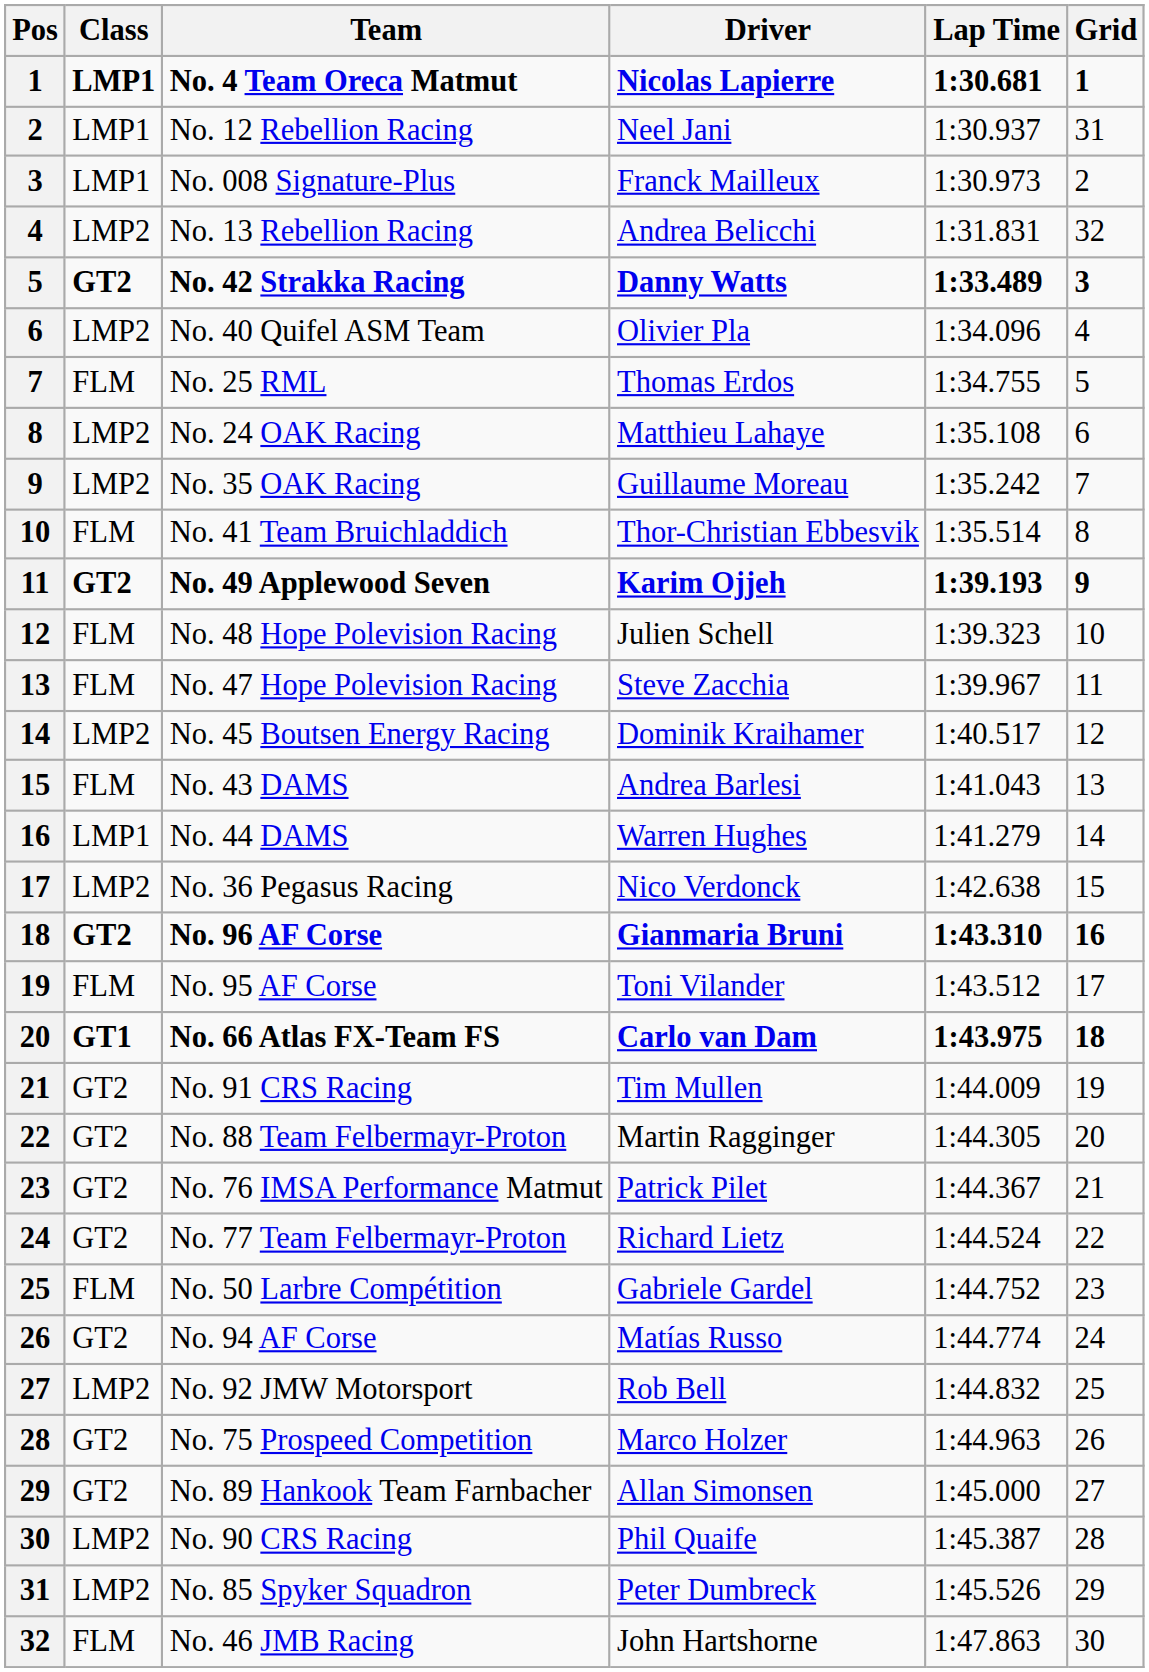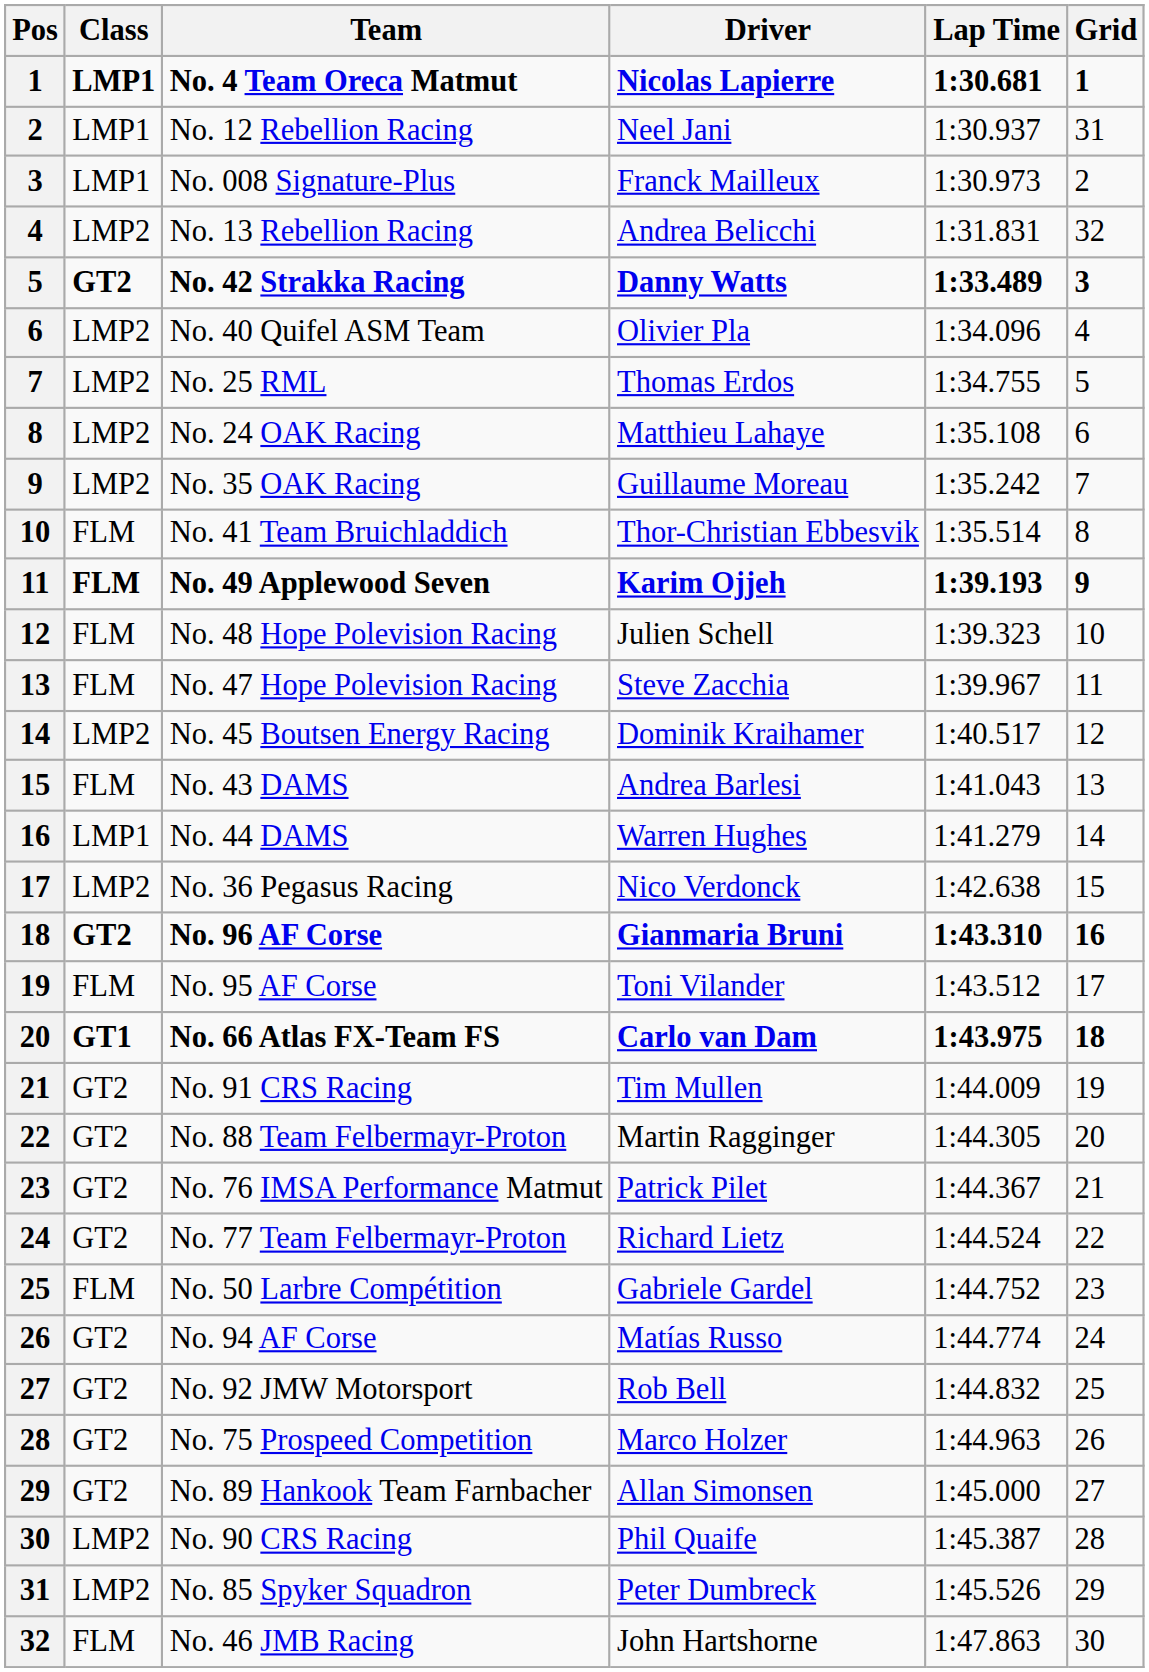No. 25 RML | Class: FLM -> LMP2
No. 49 Applewood Seven | Class: GT2 -> FLM
No. 92 JMW Motorsport | Class: LMP2 -> GT2
